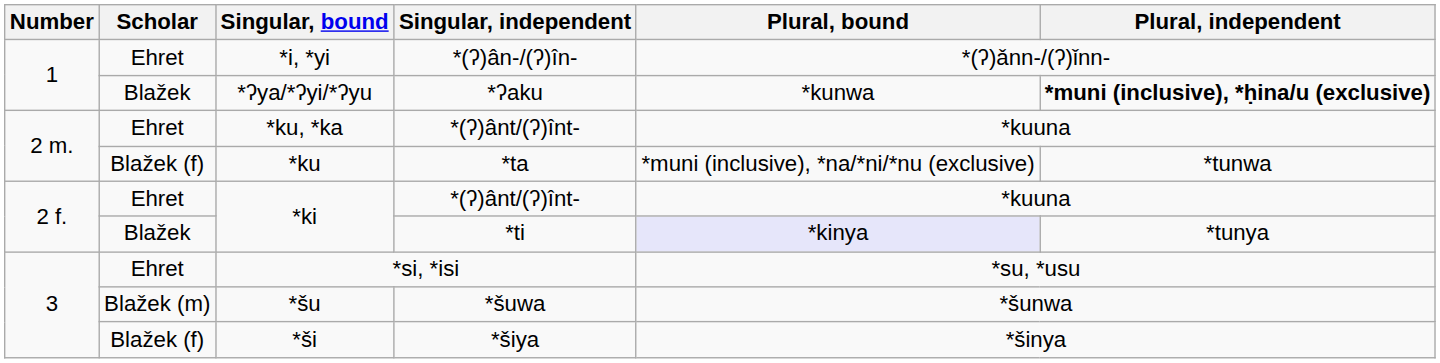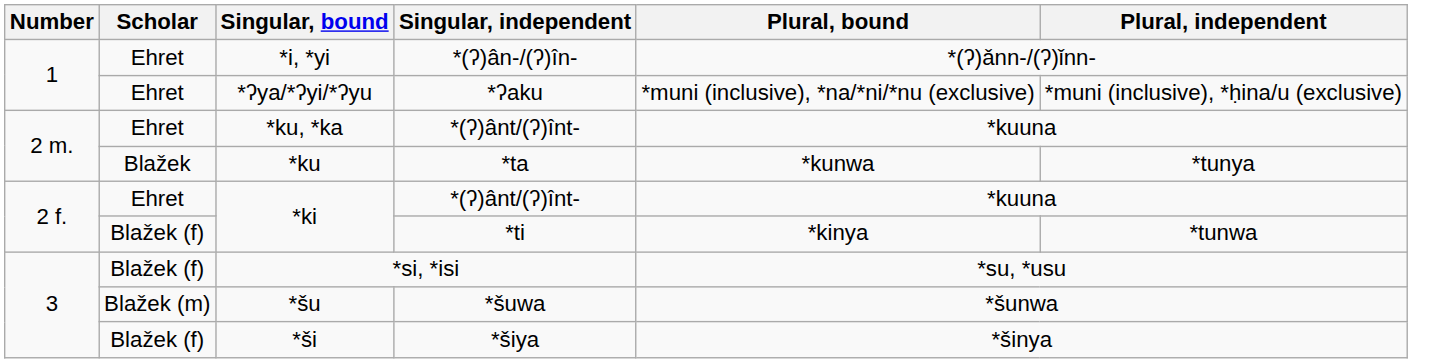*ʔya/*ʔyi/*ʔyu | Scholar: Blažek -> Ehret
*ʔya/*ʔyi/*ʔyu | Plural, bound: *kunwa -> *muni (inclusive), *na/*ni/*nu (exclusive)
*ʔya/*ʔyi/*ʔyu | Plural, independent: bold -> normal
*ku | Scholar: Blažek (f) -> Blažek
*ku | Plural, bound: *muni (inclusive), *na/*ni/*nu (exclusive) -> *kunwa
*ku | Plural, independent: *tunwa -> *tunya
*ki / *ti | Scholar: Blažek -> Blažek (f)
*ki / *ti | Plural, bound: lavender background -> no background
*ki / *ti | Plural, independent: *tunya -> *tunwa
*si, *isi | Scholar: Ehret -> Blažek (f)
